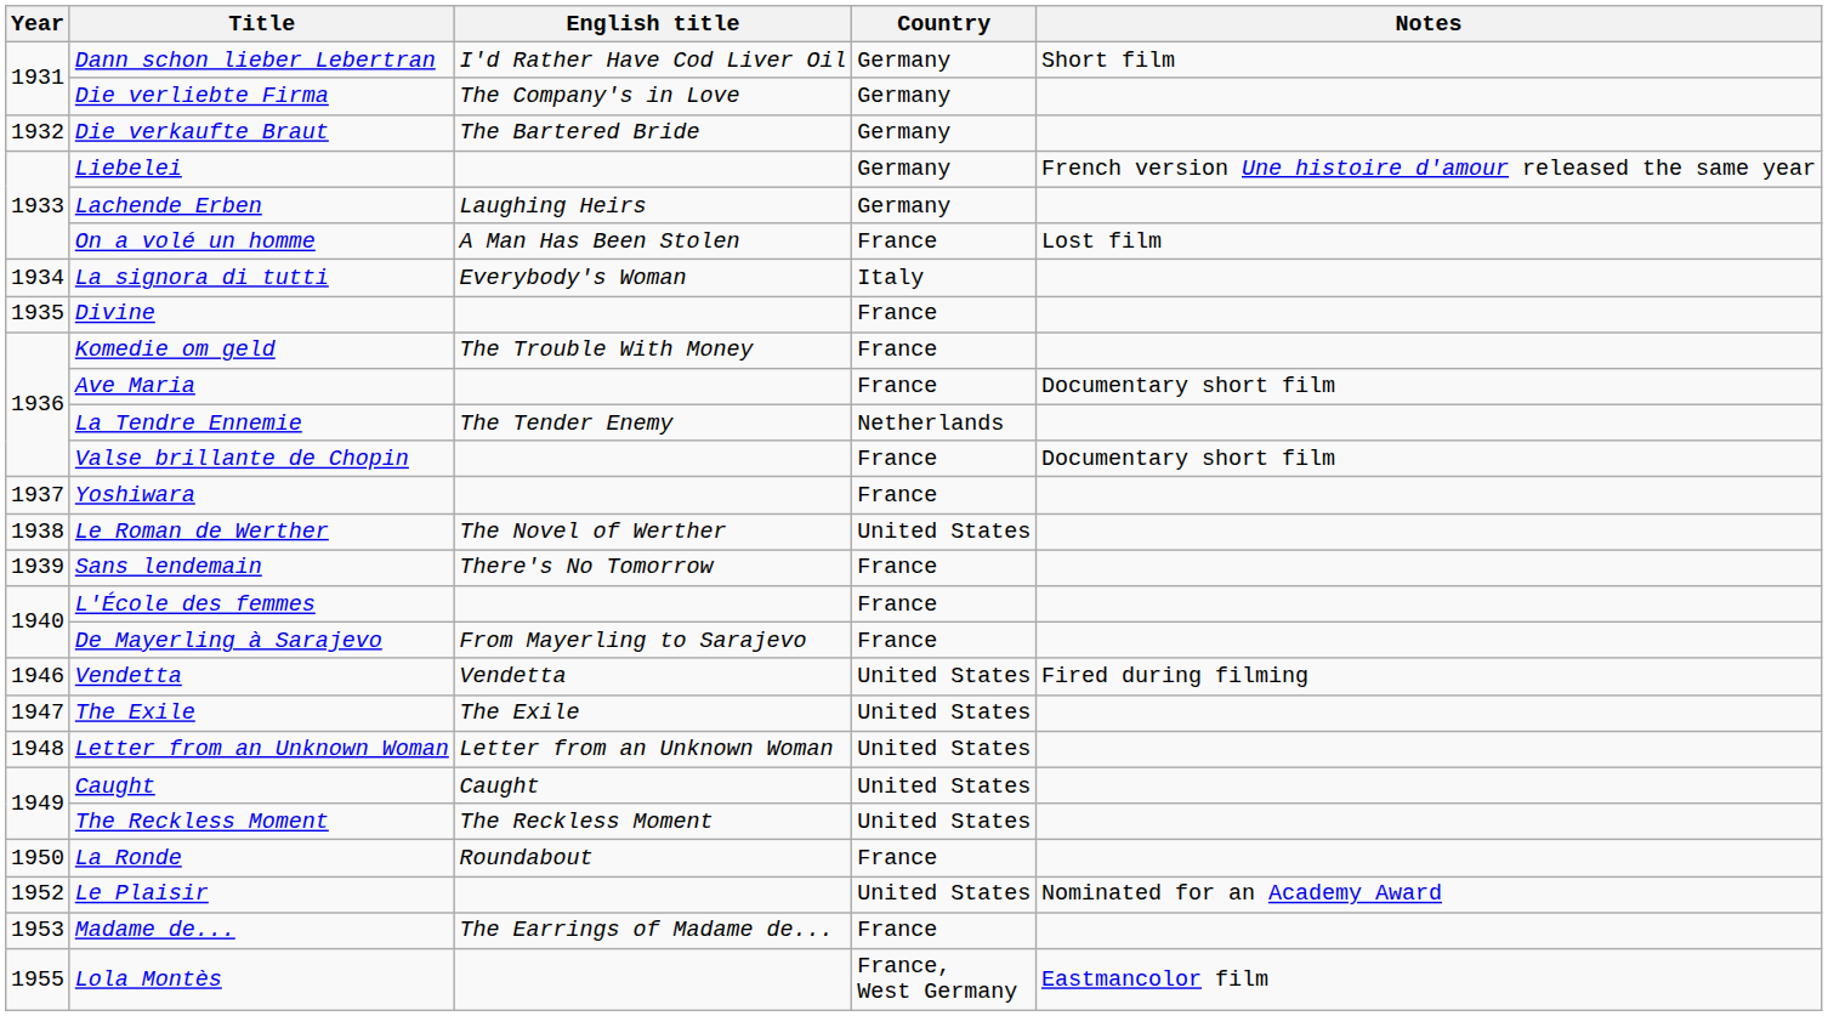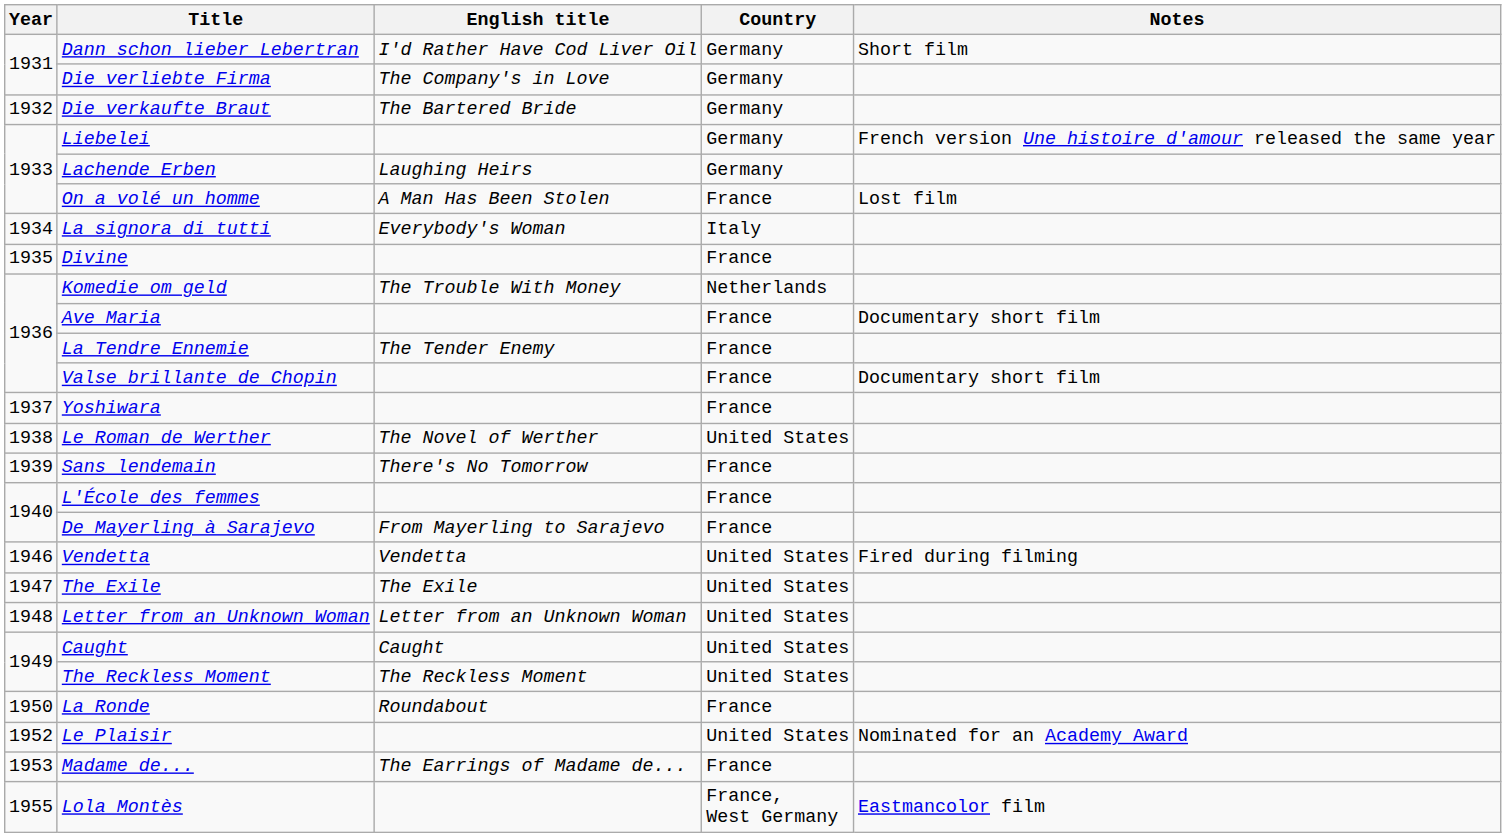Komedie om geld | Country: France -> Netherlands
La Tendre Ennemie | Country: Netherlands -> France
